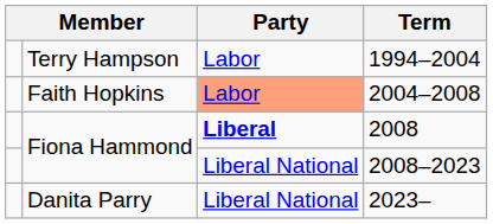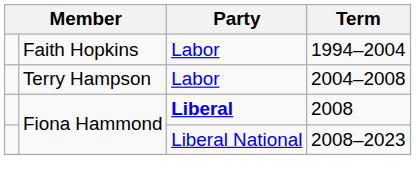1994–2004 | column 2: Terry Hampson -> Faith Hopkins
2004–2008 | column 2: Faith Hopkins -> Terry Hampson
2004–2008 | Party: lightsalmon background -> no background
- row: Danita Parry | Liberal National | 2023–
